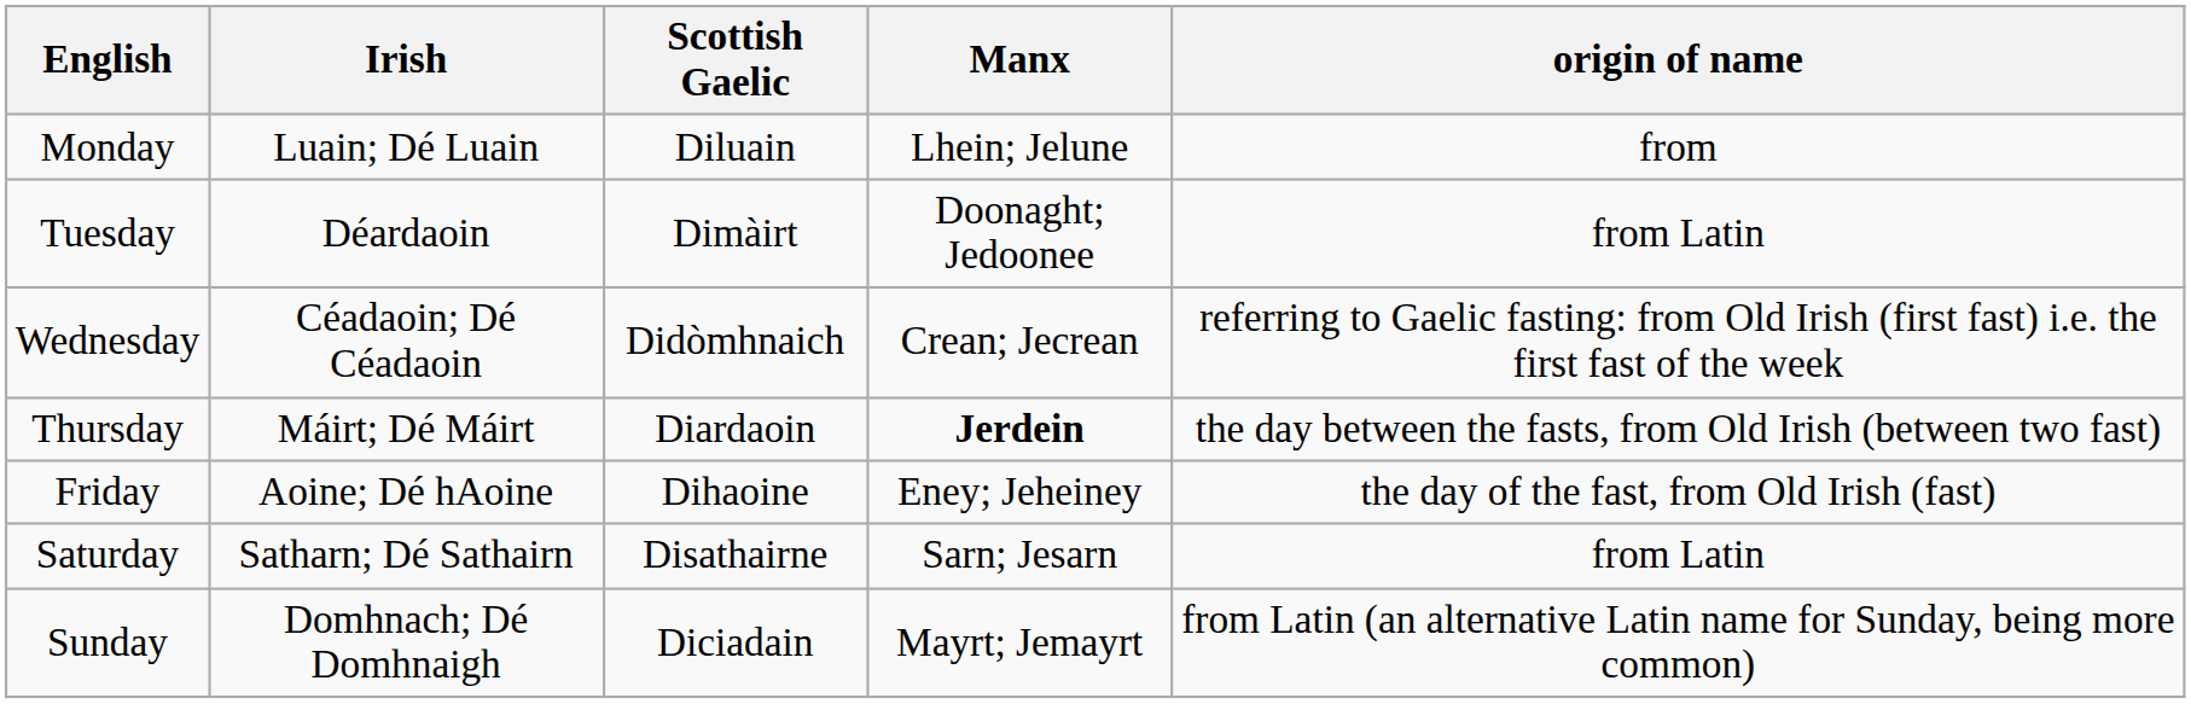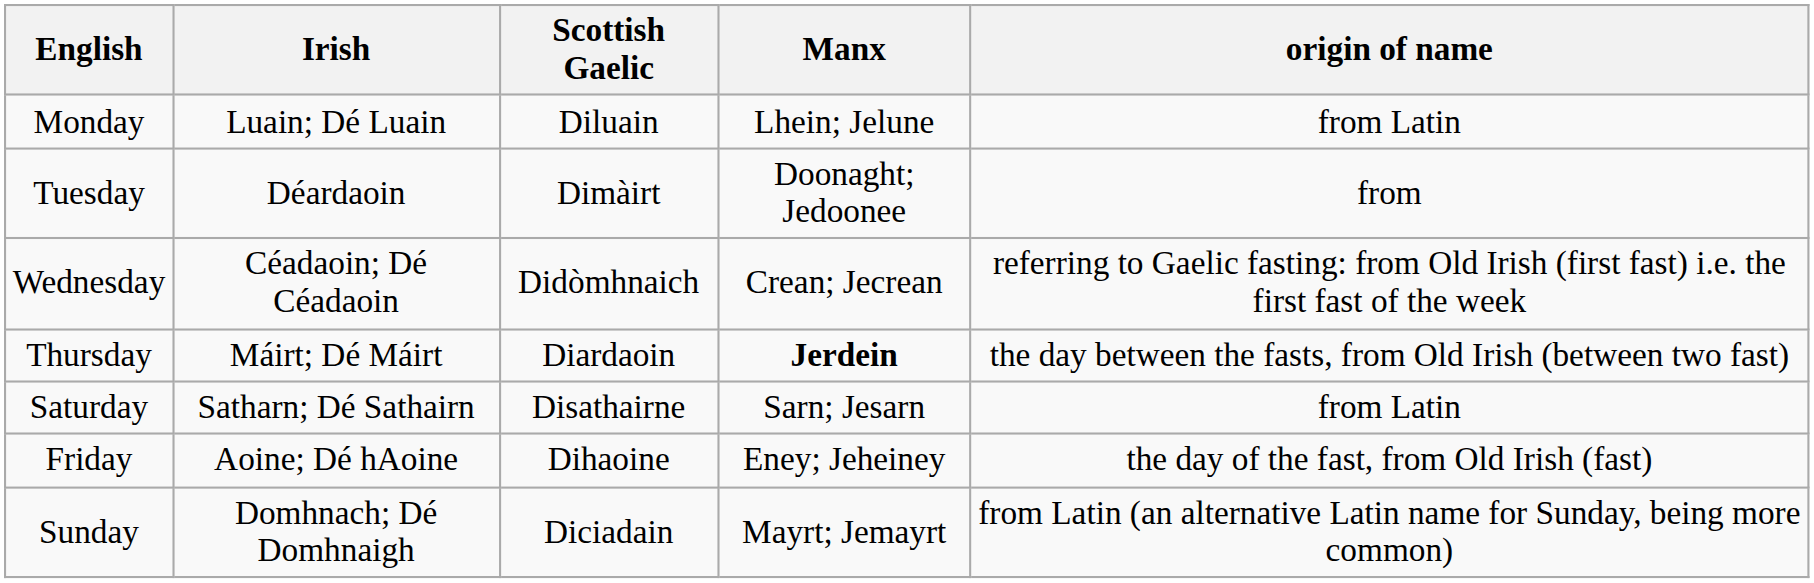Monday | origin of name: from -> from Latin
Tuesday | origin of name: from Latin -> from
rows swapped: Friday <-> Saturday
